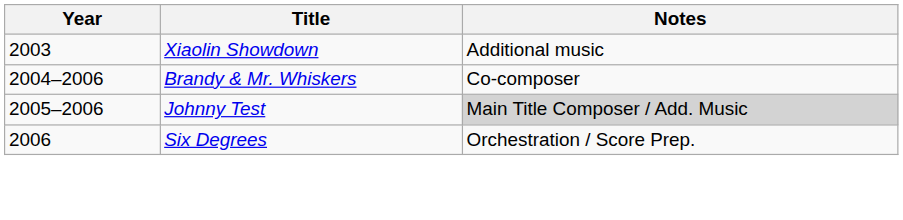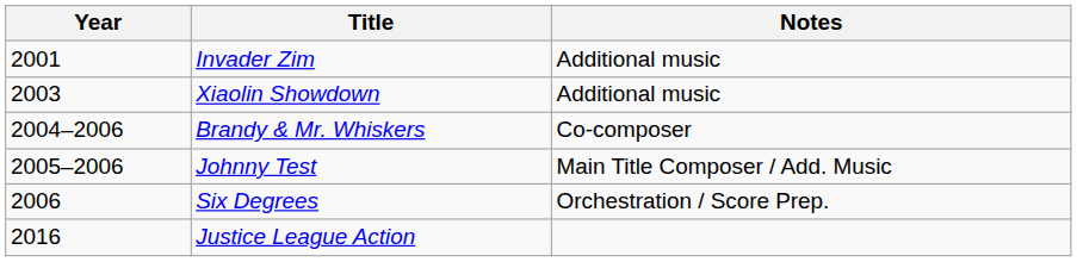+ row: 2001 | Invader Zim | Additional music
Johnny Test | Notes: lightgrey background -> no background
+ row: 2016 | Justice League Action
